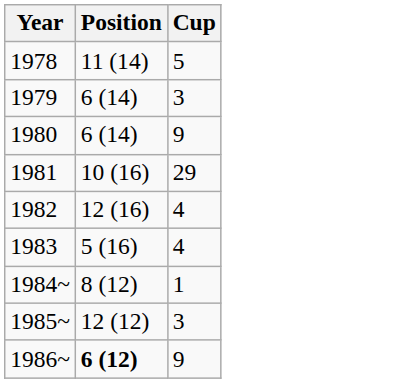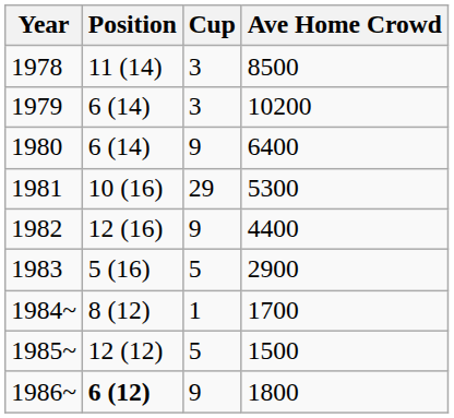+ column: Ave Home Crowd | 8500 | 10200 | 6400 | 5300 | 4400 | 2900 | 1700 | 1500 | 1800
1978 | Cup: 5 -> 3
1982 | Cup: 4 -> 9
1983 | Cup: 4 -> 5
1985~ | Cup: 3 -> 5
